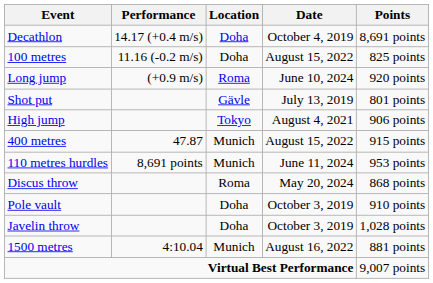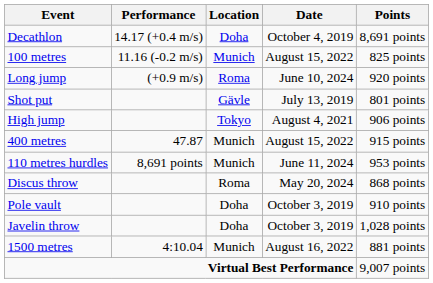100 metres | Location: Doha -> Munich
